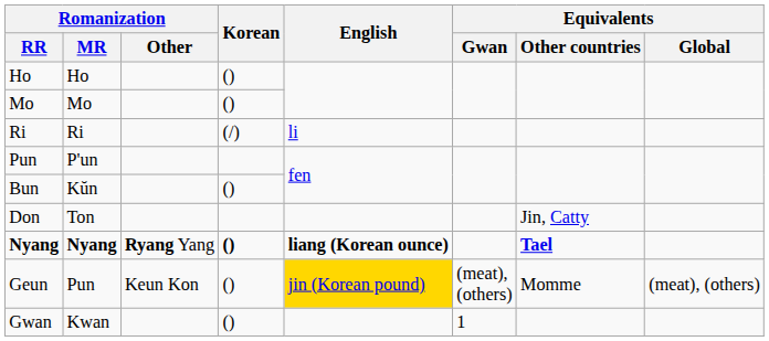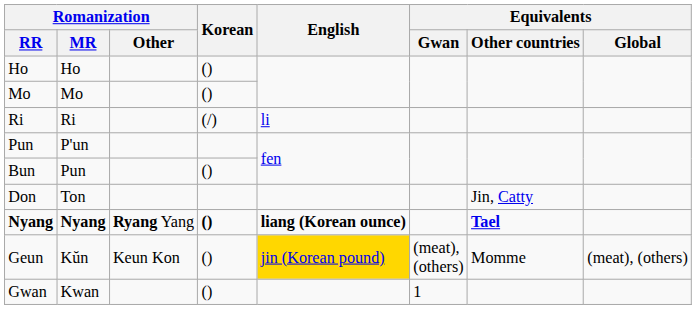Bun | Romanization / MR: Kŭn -> Pun
Geun | Romanization / MR: Pun -> Kŭn
